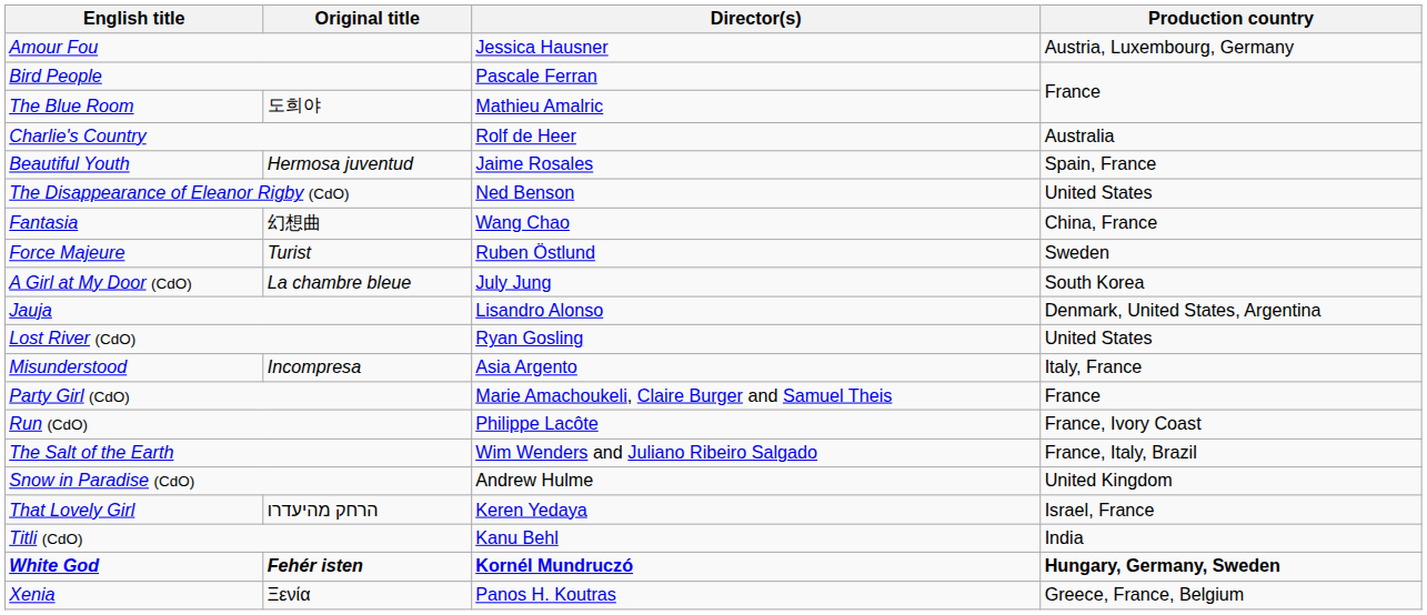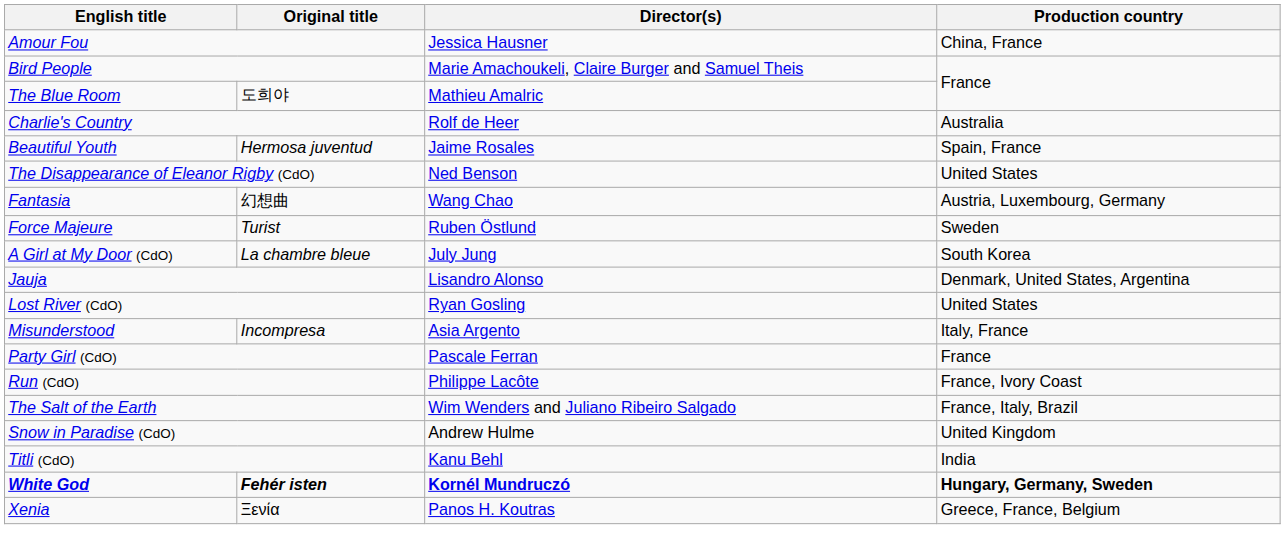Amour Fou | Production country: Austria, Luxembourg, Germany -> China, France
Bird People | Director(s): Pascale Ferran -> Marie Amachoukeli, Claire Burger and Samuel Theis
Fantasia | Production country: China, France -> Austria, Luxembourg, Germany
Party Girl (CdO) | Director(s): Marie Amachoukeli, Claire Burger and Samuel Theis -> Pascale Ferran
- row: That Lovely Girl | הרחק מהיעדרו | Keren Yedaya | Israel, France
